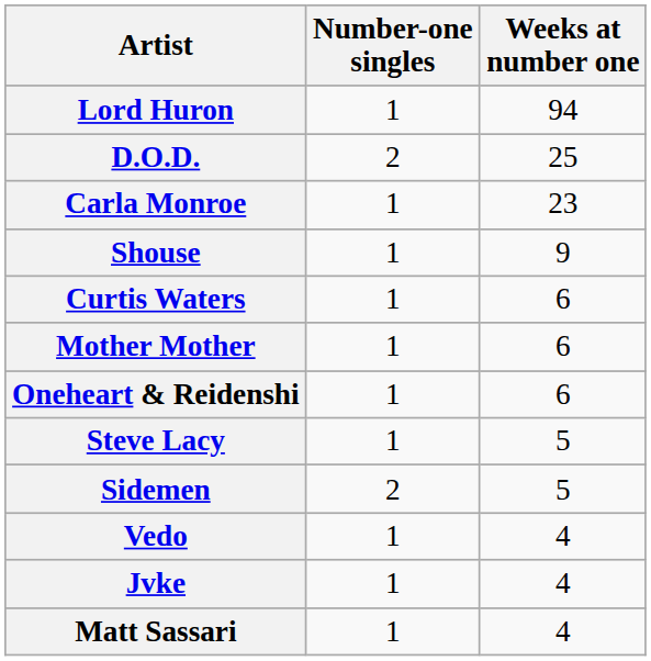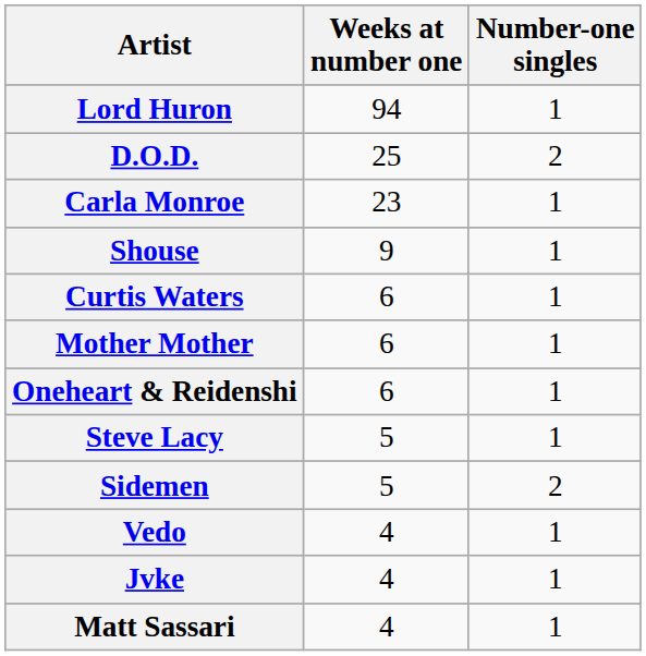columns swapped: Number-one singles <-> Weeks at number one
